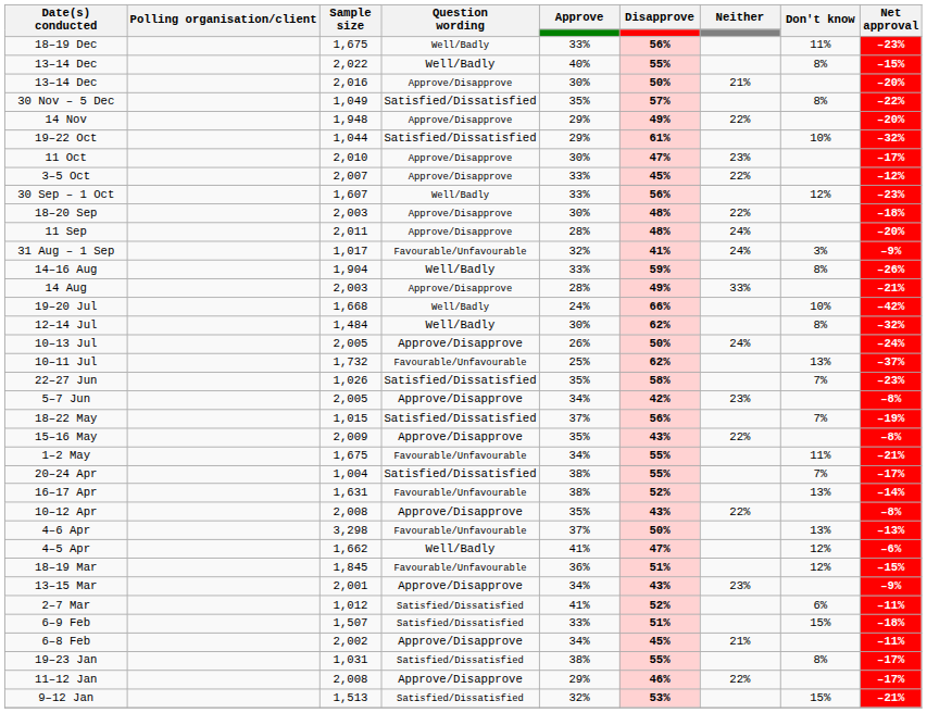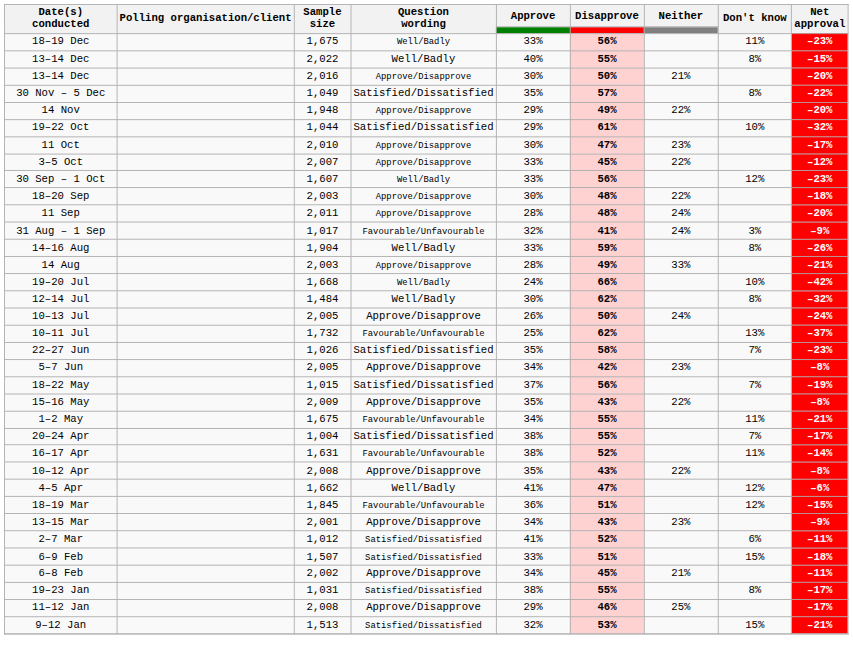16–17 Apr | Don't know: 13% -> 11%
- row: 4–6 Apr | 3,298 | Favourable/Unfavourable | 37% | 50% | 13% | –13%
11–12 Jan | Neither: 22% -> 25%
